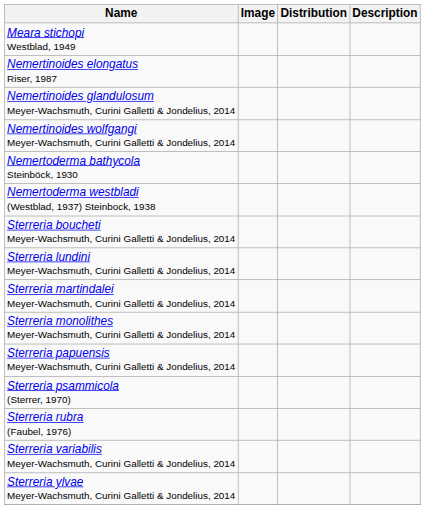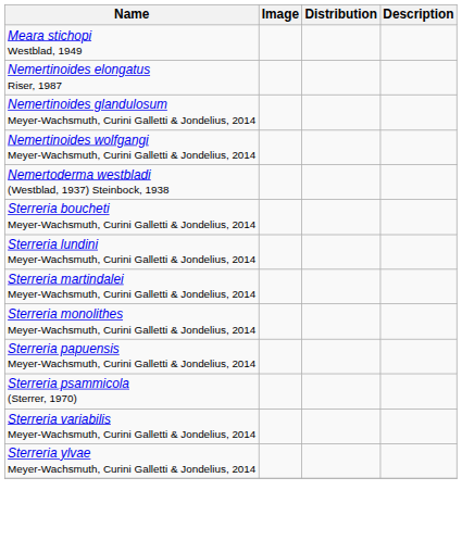- row: Nemertoderma bathycola Steinböck, 1930
- row: Sterreria rubra (Faubel, 1976)
